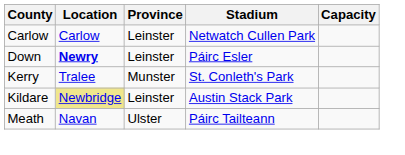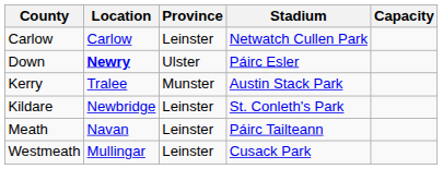Down | Province: Leinster -> Ulster
Kerry | Stadium: St. Conleth's Park -> Austin Stack Park
Kildare | Location: khaki background -> no background
Kildare | Stadium: Austin Stack Park -> St. Conleth's Park
Meath | Province: Ulster -> Leinster
+ row: Westmeath | Mullingar | Leinster | Cusack Park
